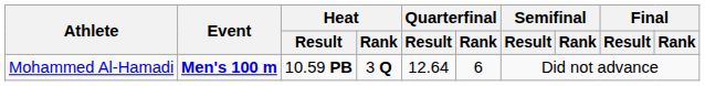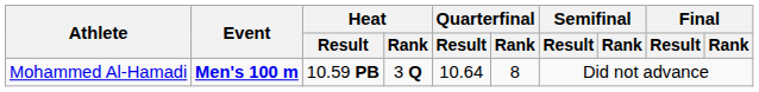Mohammed Al-Hamadi | Quarterfinal / Result: 12.64 -> 10.64
Mohammed Al-Hamadi | Quarterfinal / Rank: 6 -> 8
